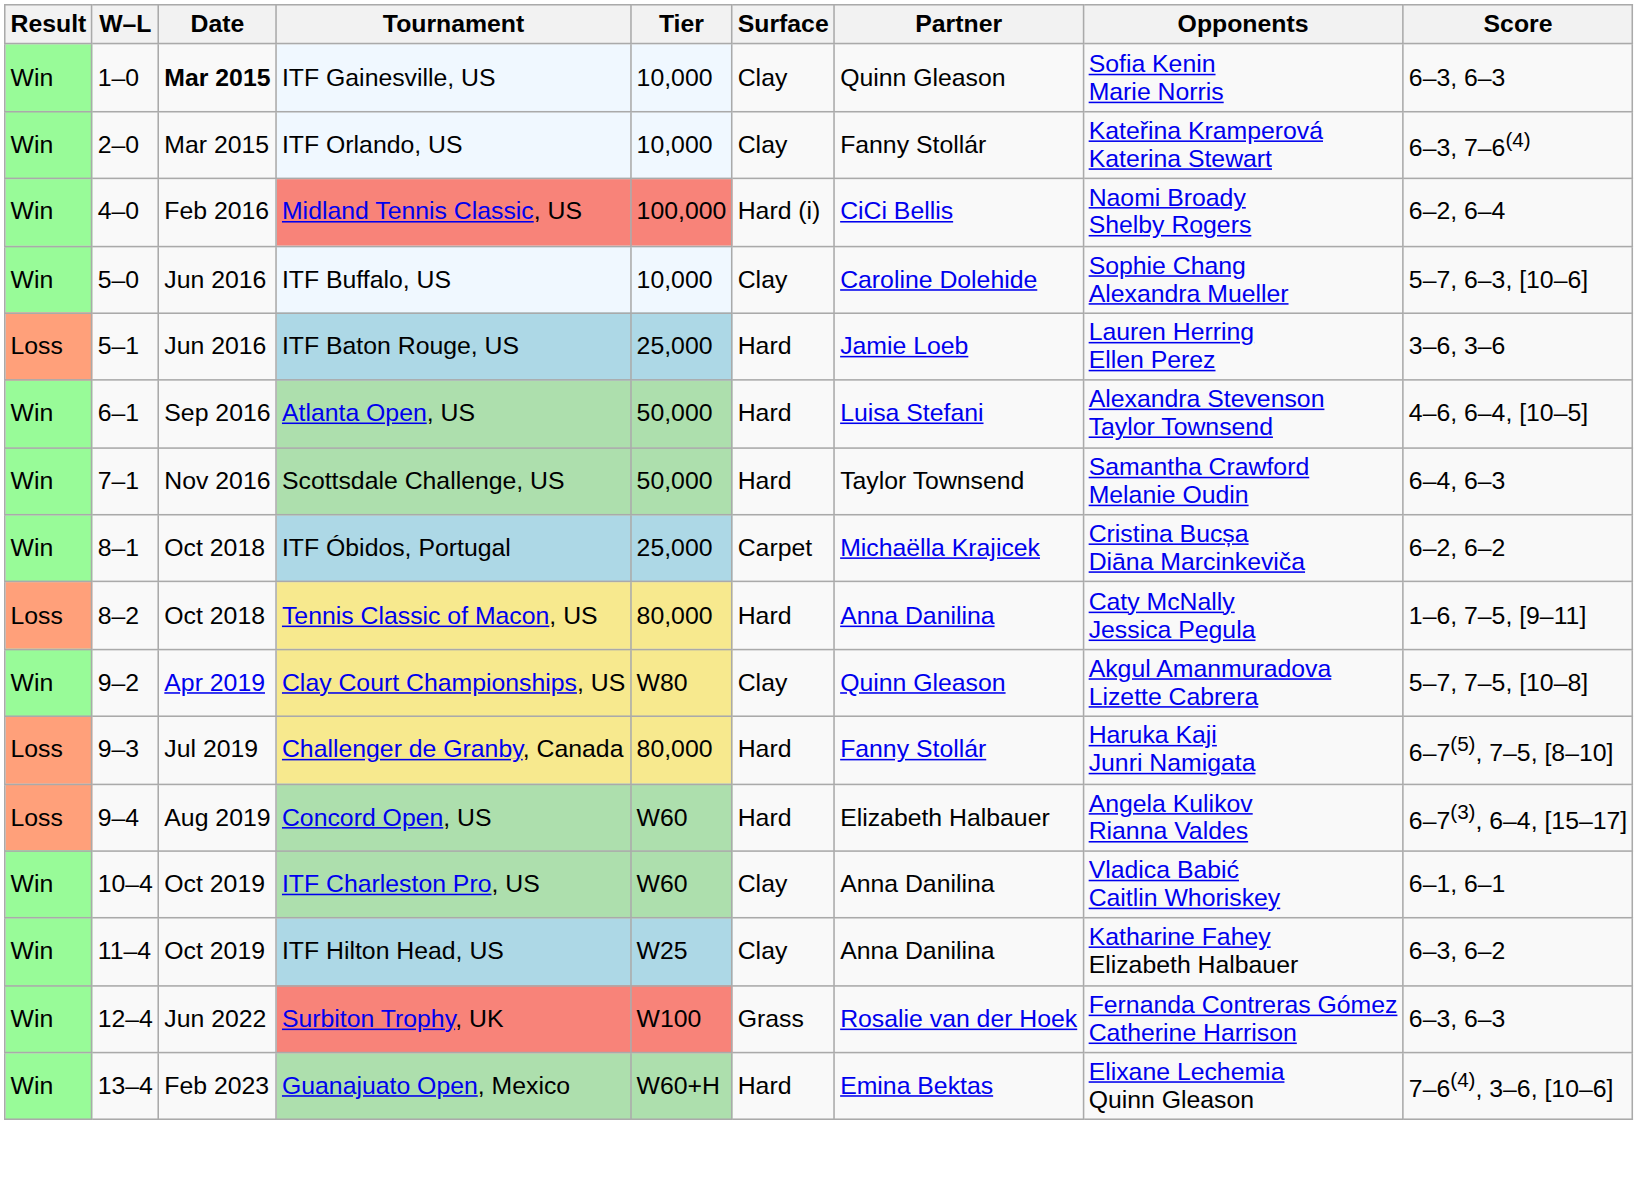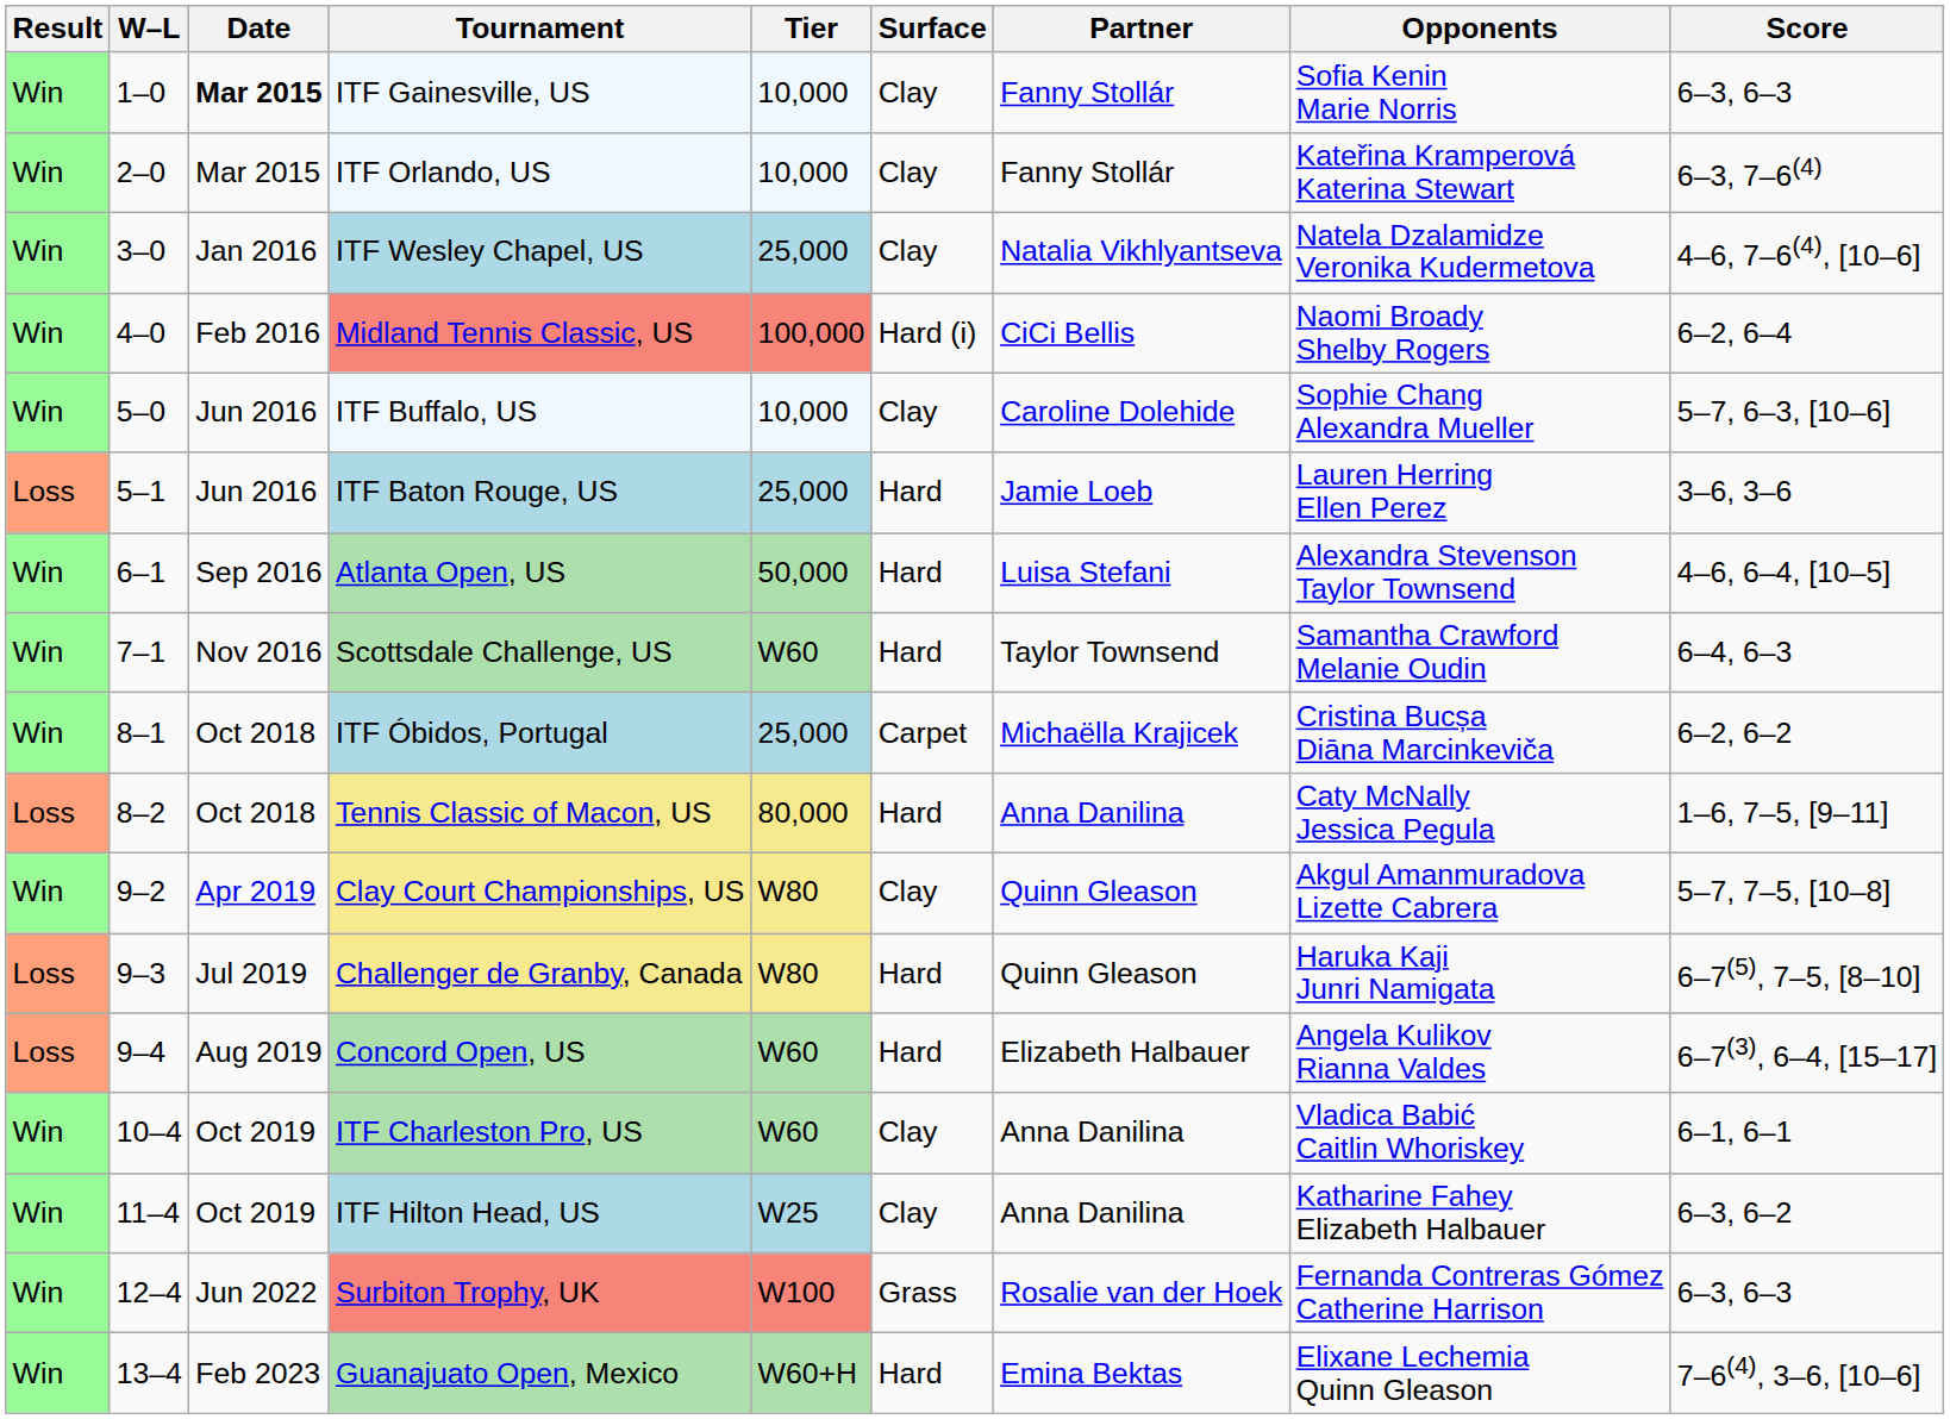ITF Gainesville, US | Partner: Quinn Gleason -> Fanny Stollár
+ row: Win | 3–0 | Jan 2016 | ITF Wesley Chapel, US | 25,000 | Clay | Natalia Vikhlyantseva | Natela Dzalamidze Veronika Kudermetova | 4–6, 7–6(4), [10–6]
Scottsdale Challenge, US | Tier: 50,000 -> W60
Challenger de Granby, Canada | Tier: 80,000 -> W80
Challenger de Granby, Canada | Partner: Fanny Stollár -> Quinn Gleason
